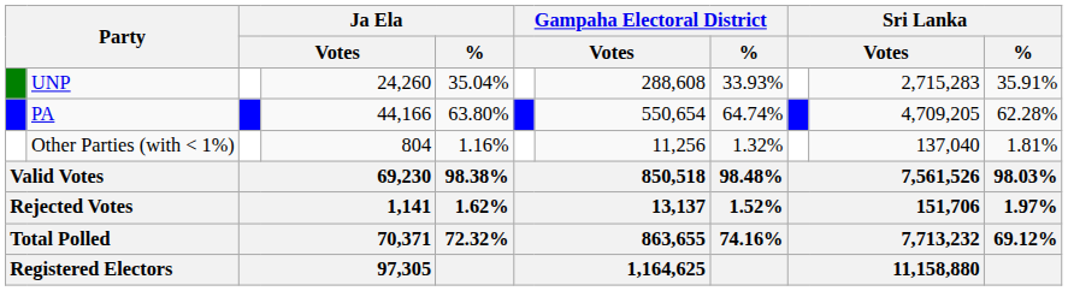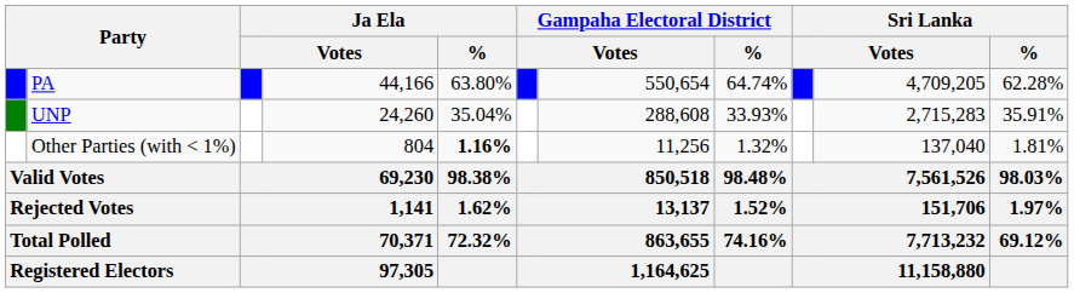rows swapped: PA <-> UNP
Other Parties (with < 1%) | Ja Ela / %: normal -> bold
